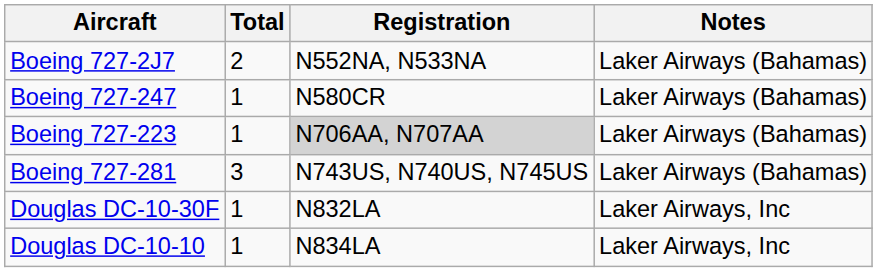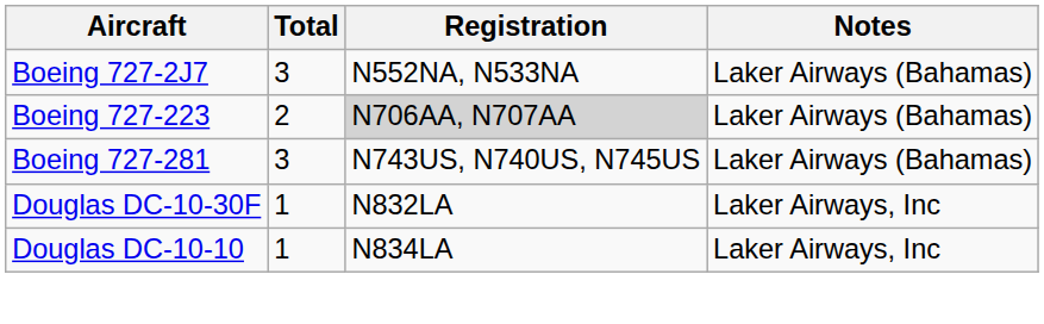Boeing 727-2J7 | Total: 2 -> 3
- row: Boeing 727-247 | 1 | N580CR | Laker Airways (Bahamas)
Boeing 727-223 | Total: 1 -> 2
